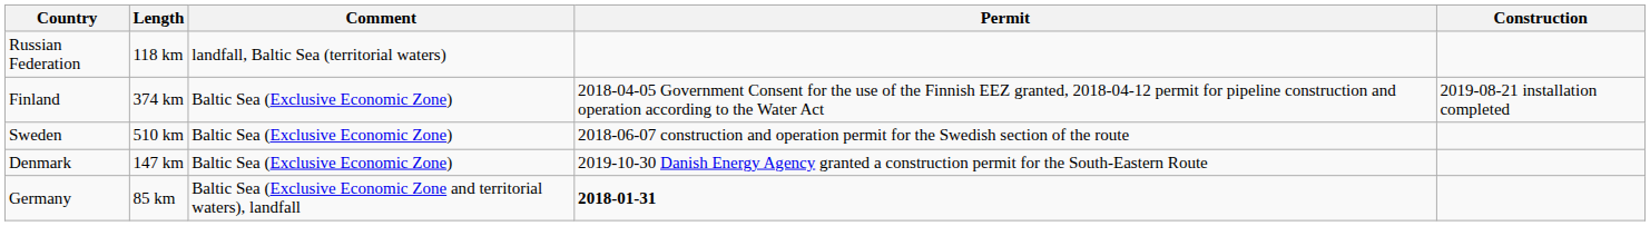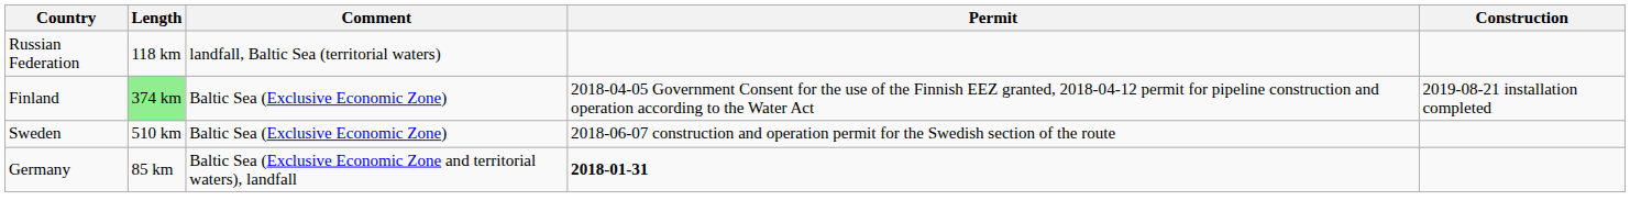Finland | Length: no background -> lightgreen background
- row: Denmark | 147 km | Baltic Sea (Exclusive Economic Zone) | 2019-10-30 Danish Energy Agency granted a construction permit for the South-Eastern Route
